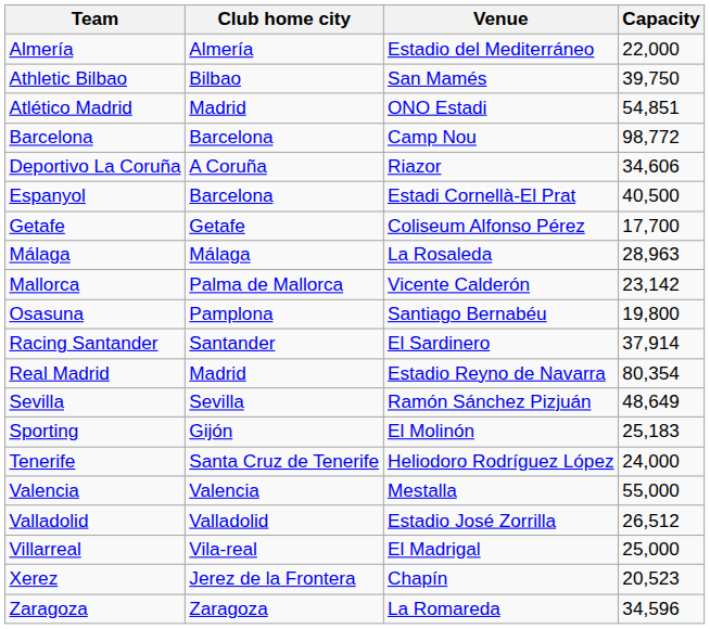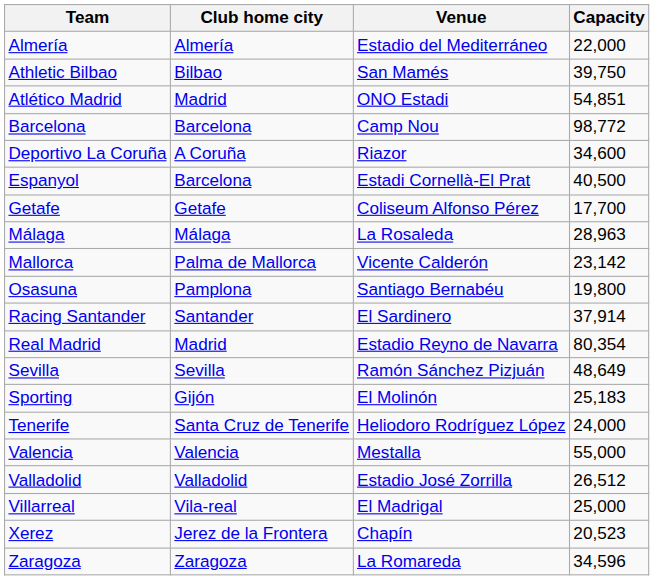Deportivo La Coruña | Capacity: 34,606 -> 34,600
